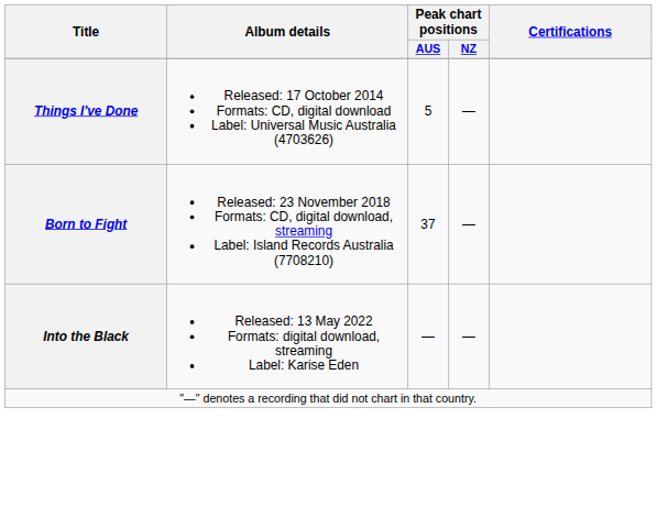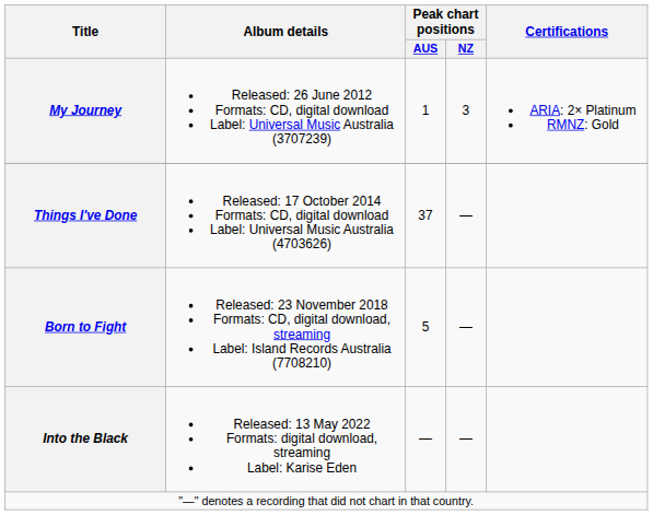+ row: My Journey | Released: 26 June 2012 Formats: CD, digital download Label: Universal Music Australia (3707239) | 1 | 3 | ARIA: 2× Platinum RMNZ: Gold
Things I've Done | Peak chart positions / AUS: 5 -> 37
Born to Fight | Peak chart positions / AUS: 37 -> 5
